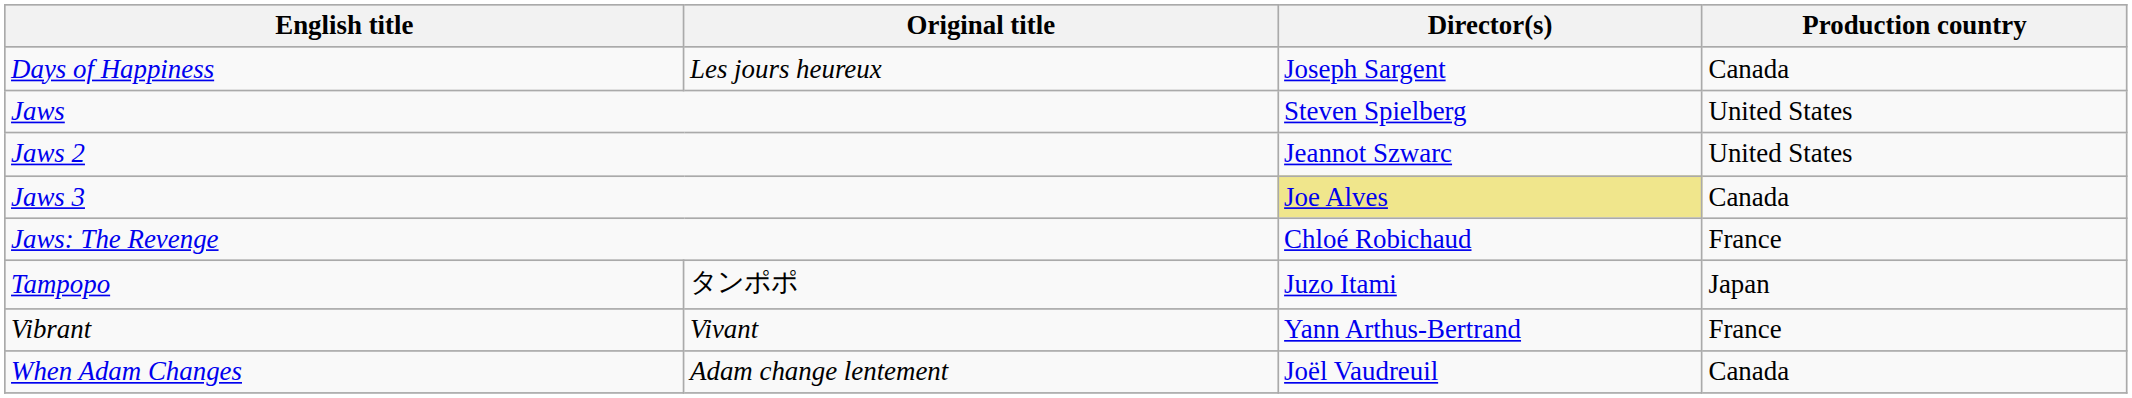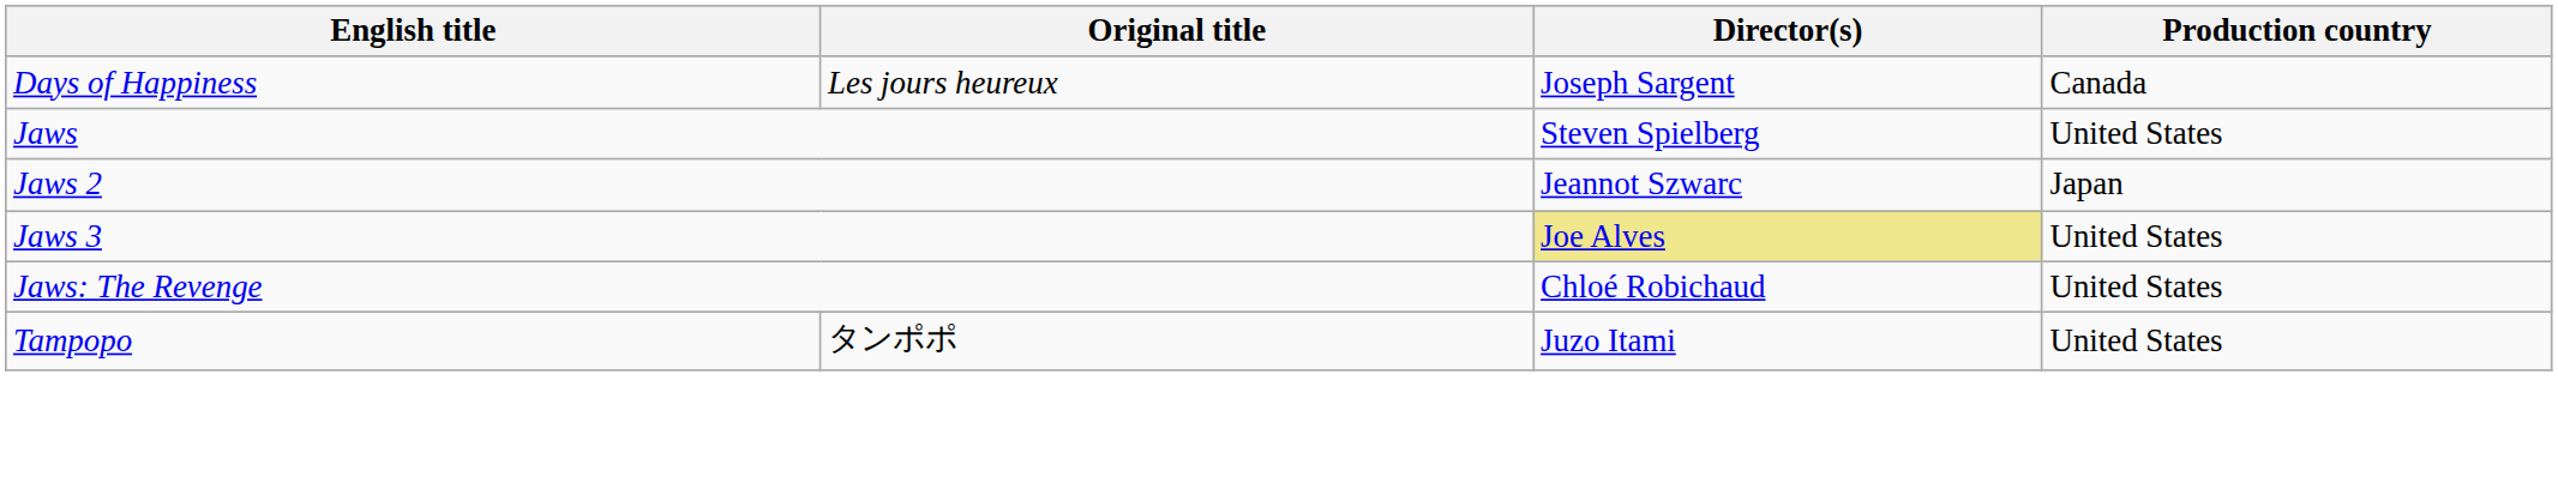Jaws 2 | Production country: United States -> Japan
Jaws 3 | Production country: Canada -> United States
Jaws: The Revenge | Production country: France -> United States
Tampopo | Production country: Japan -> United States
- row: Vibrant | Vivant | Yann Arthus-Bertrand | France
- row: When Adam Changes | Adam change lentement | Joël Vaudreuil | Canada
